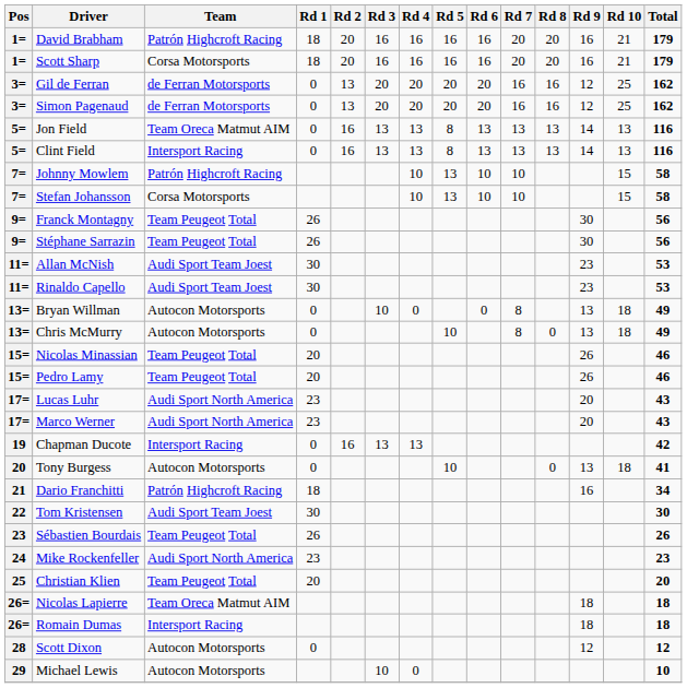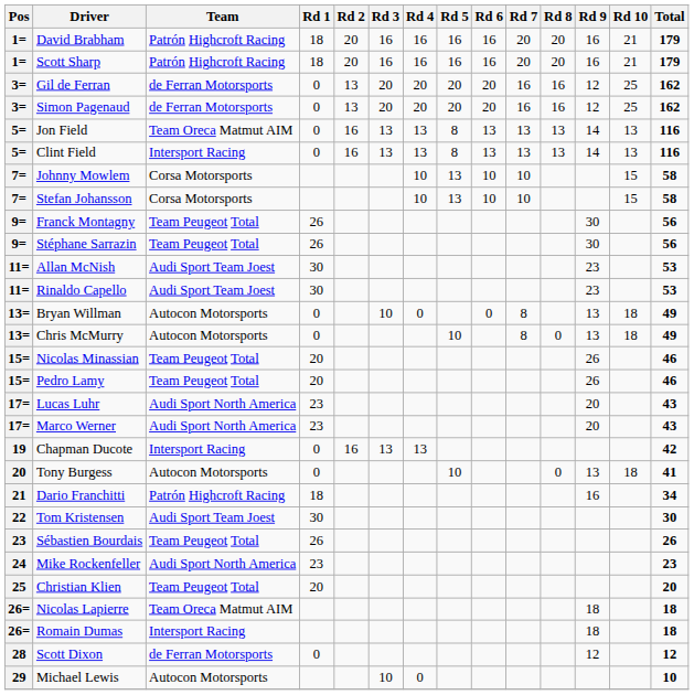Scott Sharp | Team: Corsa Motorsports -> Patrón Highcroft Racing
Johnny Mowlem | Team: Patrón Highcroft Racing -> Corsa Motorsports
Scott Dixon | Team: Autocon Motorsports -> de Ferran Motorsports
